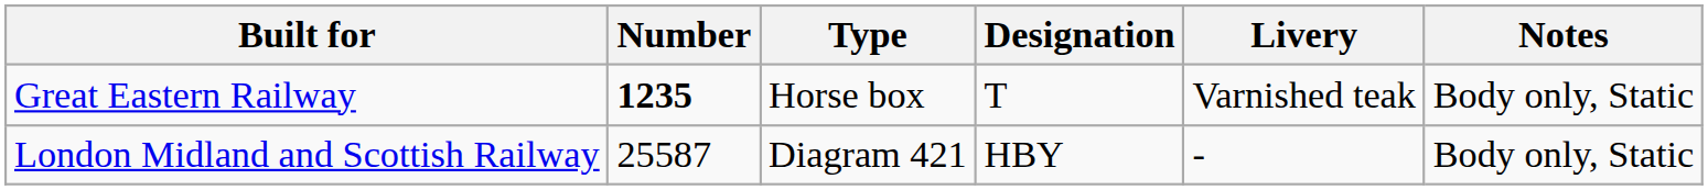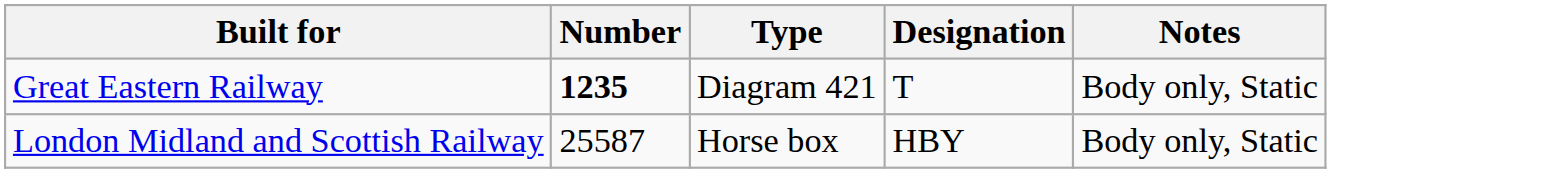- column: Livery | Varnished teak | -
Great Eastern Railway | Type: Horse box -> Diagram 421
London Midland and Scottish Railway | Type: Diagram 421 -> Horse box
